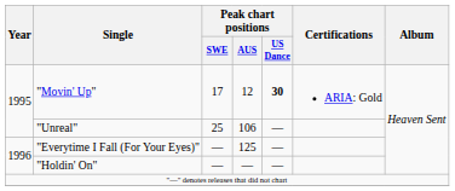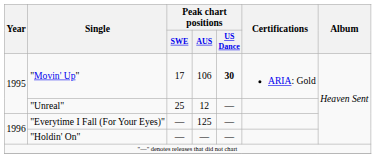"Movin' Up" | Peak chart positions / AUS: 12 -> 106
"Unreal" | Peak chart positions / AUS: 106 -> 12
